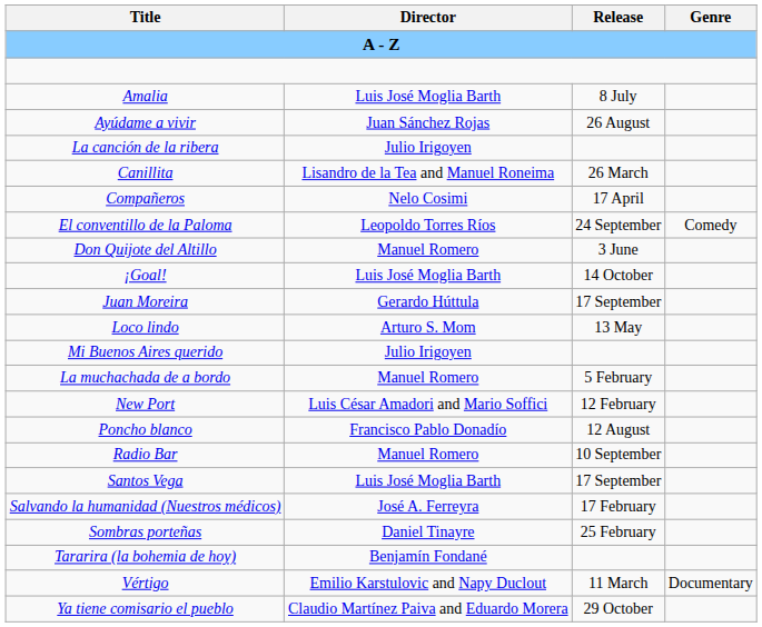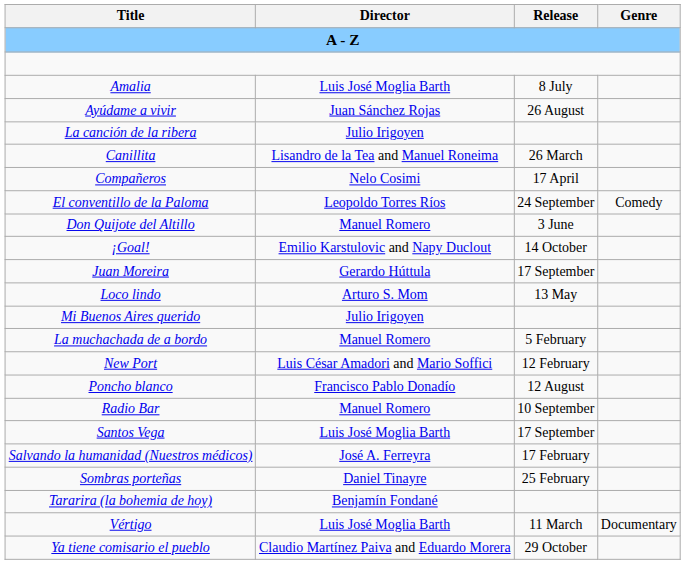¡Goal! | Director: Luis José Moglia Barth -> Emilio Karstulovic and Napy Duclout
Vértigo | Director: Emilio Karstulovic and Napy Duclout -> Luis José Moglia Barth
